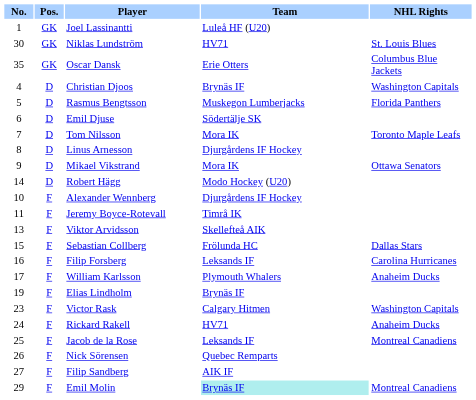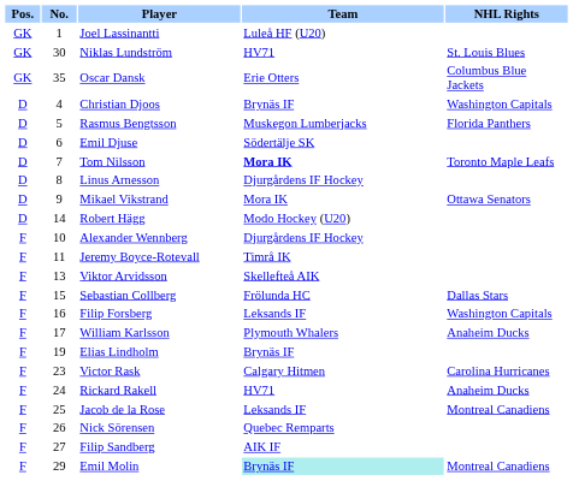columns swapped: Pos. <-> No.
Tom Nilsson | Team: normal -> bold
Filip Forsberg | NHL Rights: Carolina Hurricanes -> Washington Capitals
Victor Rask | NHL Rights: Washington Capitals -> Carolina Hurricanes
